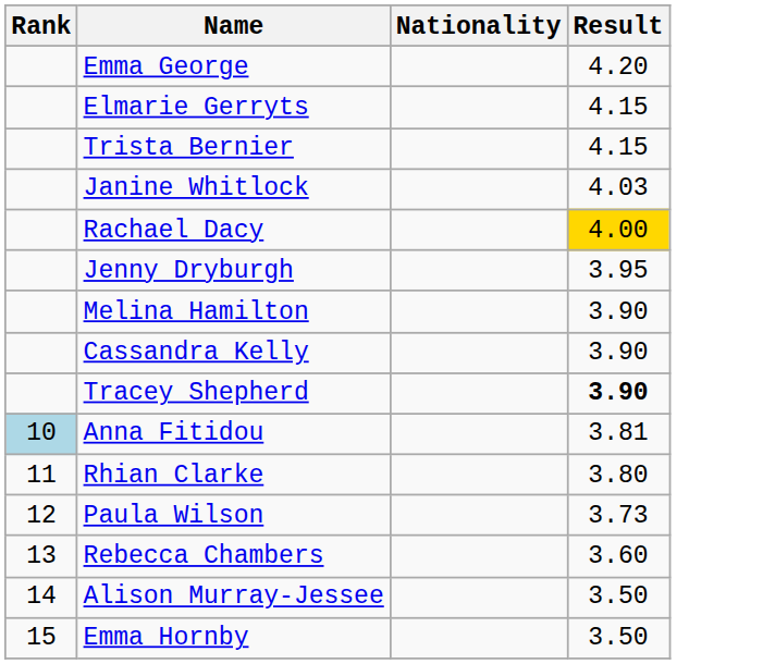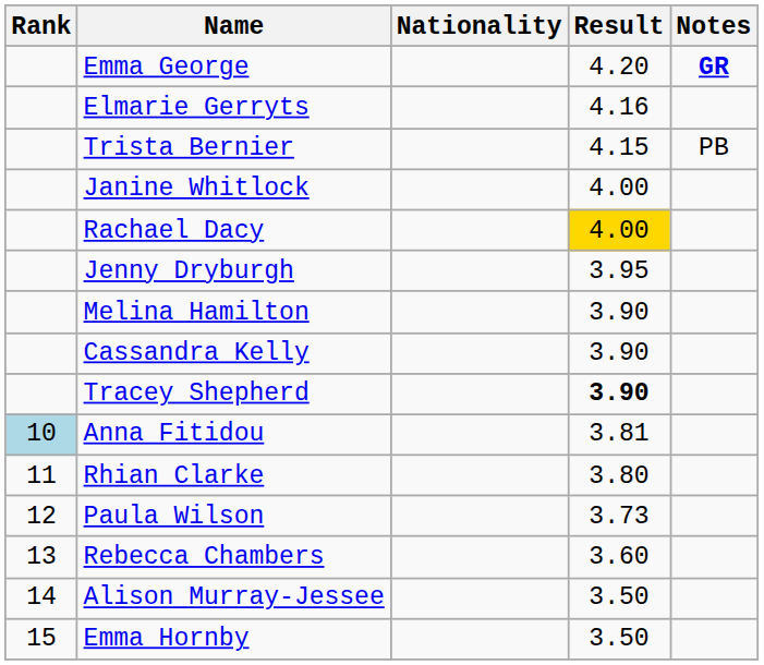+ column: Notes | GR | PB
Elmarie Gerryts | Result: 4.15 -> 4.16
Janine Whitlock | Result: 4.03 -> 4.00
